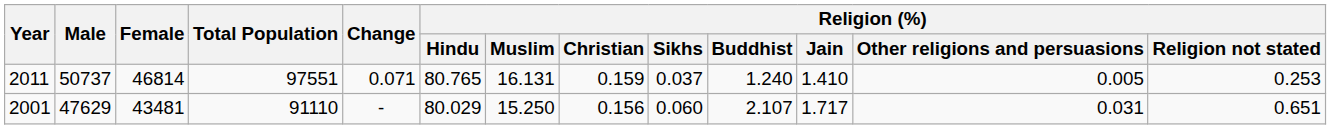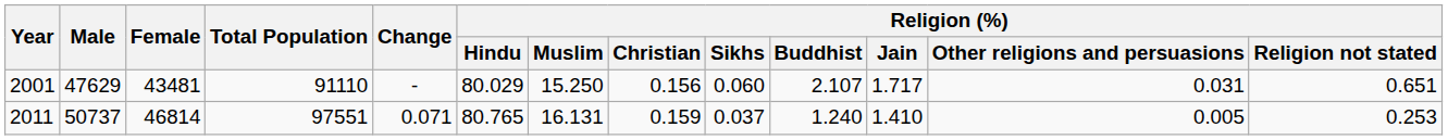rows swapped: 2001 <-> 2011
